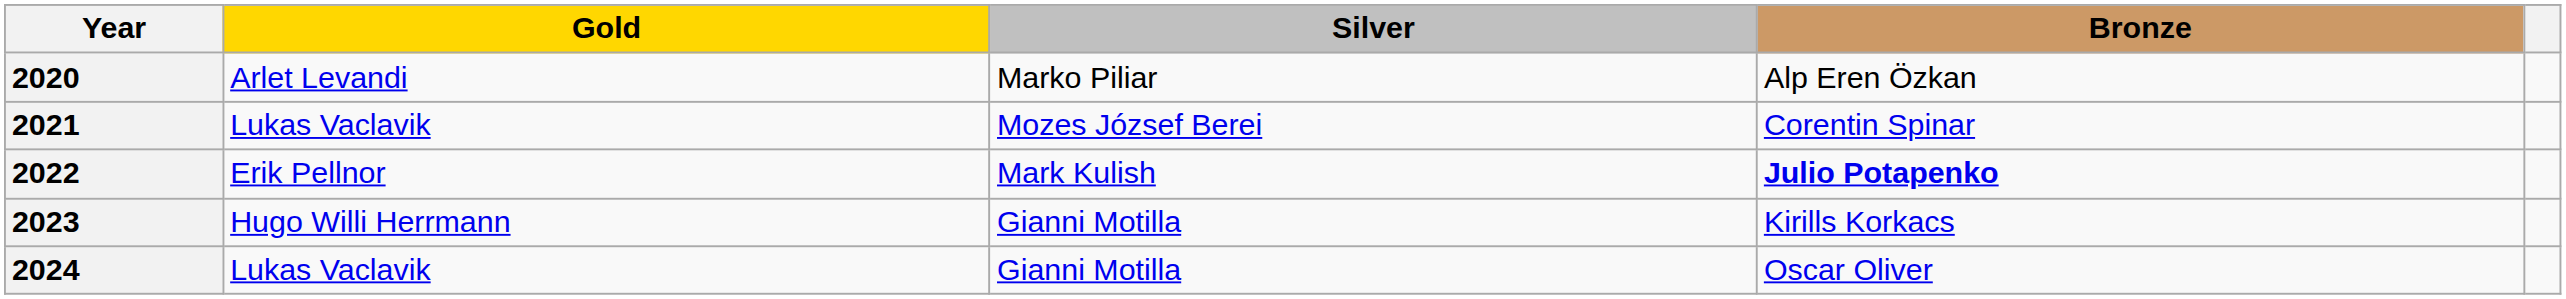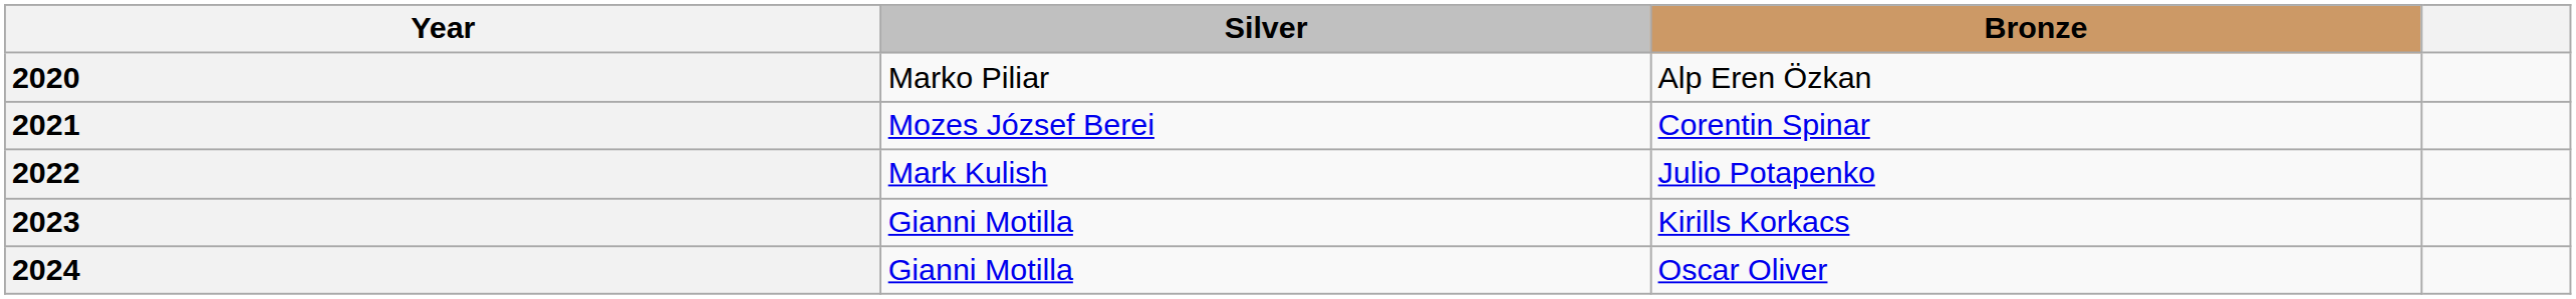- column: Gold | Arlet Levandi | Lukas Vaclavik | Erik Pellnor | Hugo Willi Herrmann | Lukas Vaclavik
2022 | Bronze: bold -> normal
